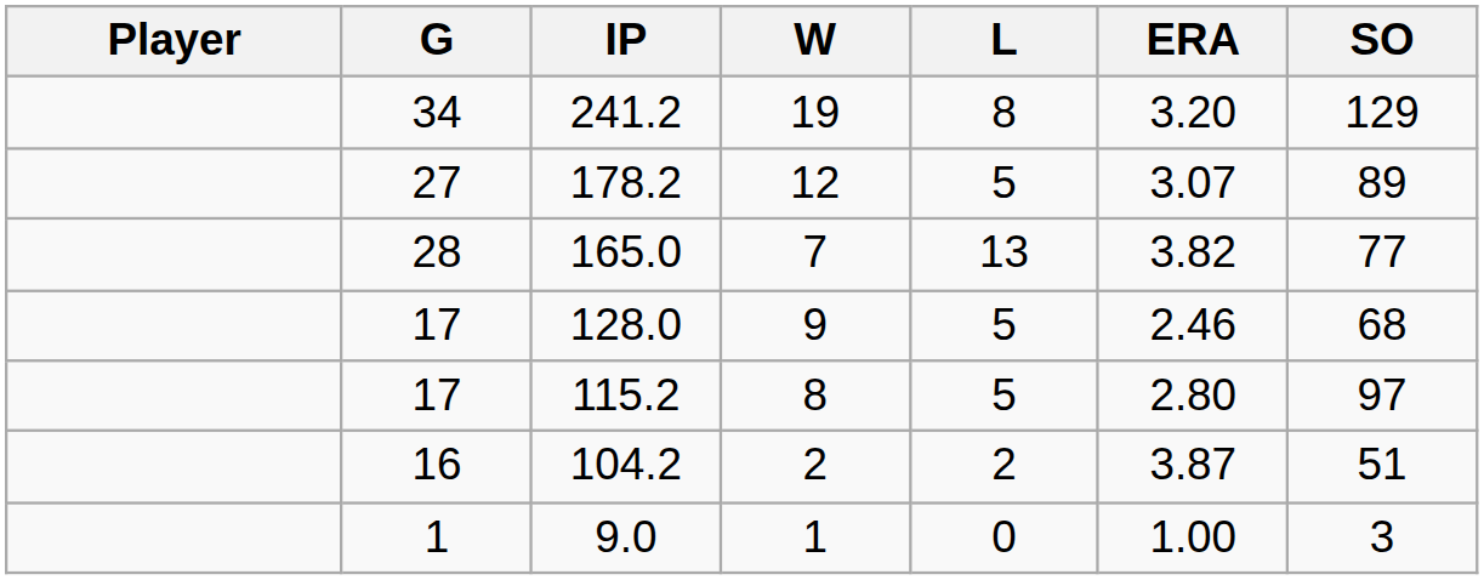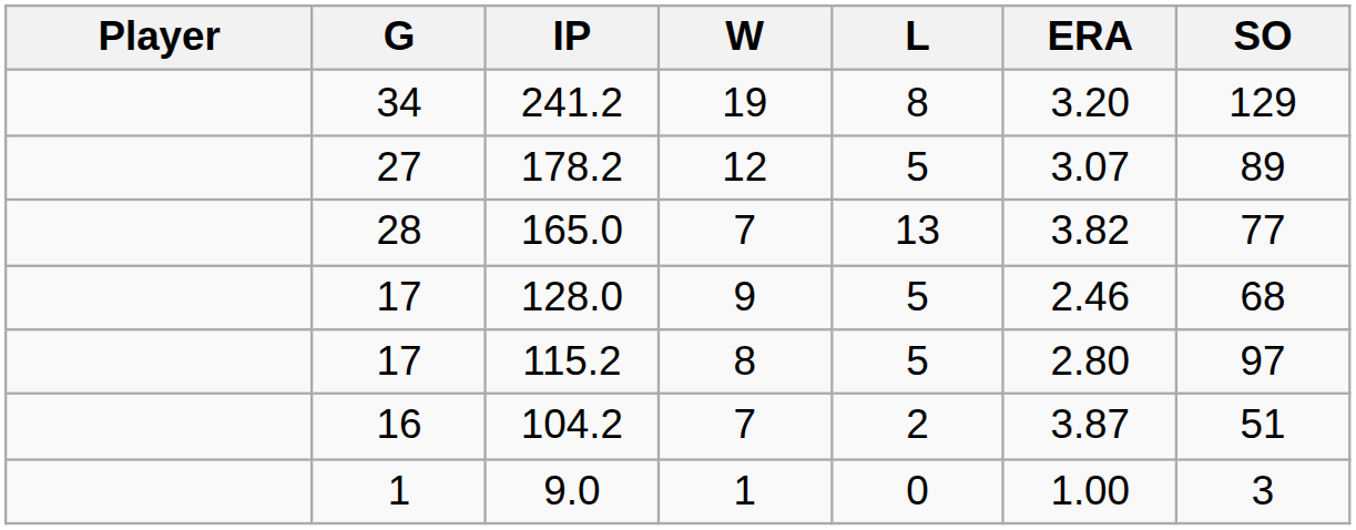104.2 | W: 2 -> 7
